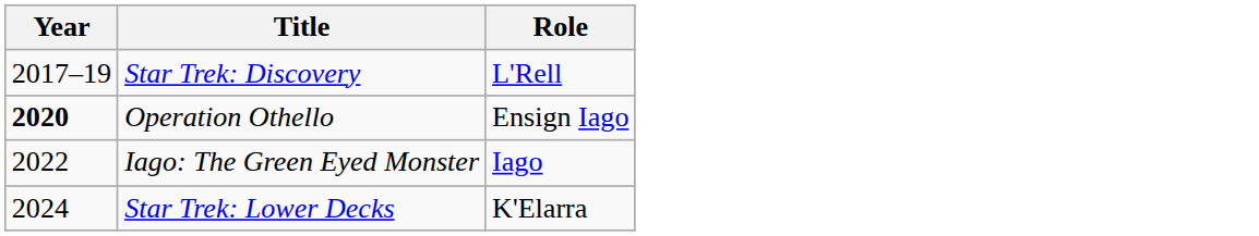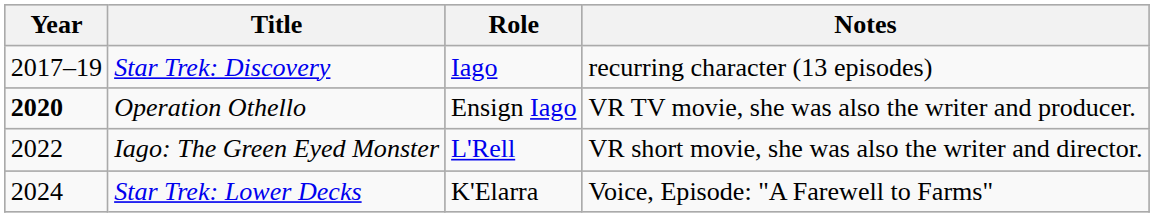+ column: Notes | recurring character (13 episodes) | VR TV movie, she was also the writer and producer. | VR short movie, she was also the writer and director. | Voice, Episode: "A Farewell to Farms"
Star Trek: Discovery | Role: L'Rell -> Iago
Iago: The Green Eyed Monster | Role: Iago -> L'Rell
